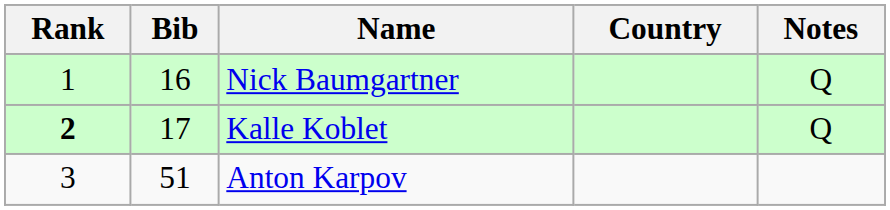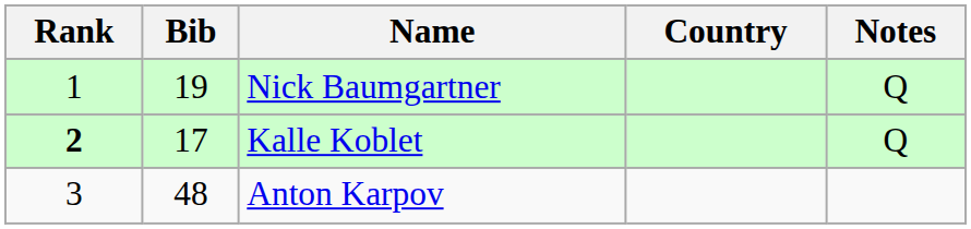Nick Baumgartner | Bib: 16 -> 19
Anton Karpov | Bib: 51 -> 48
